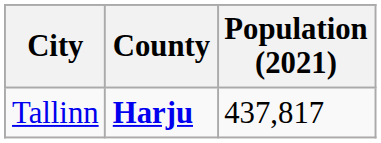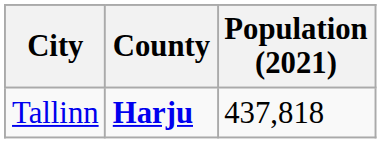Tallinn | Population (2021): 437,817 -> 437,818
